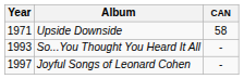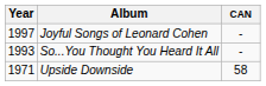rows swapped: Upside Downside <-> Joyful Songs of Leonard Cohen
